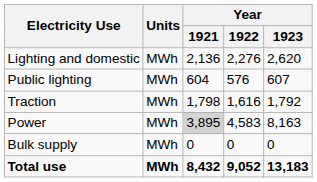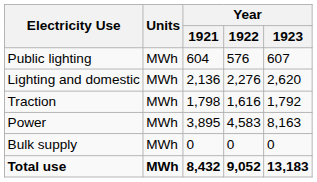rows swapped: Lighting and domestic <-> Public lighting
Power | Year / 1921: lightgrey background -> no background
